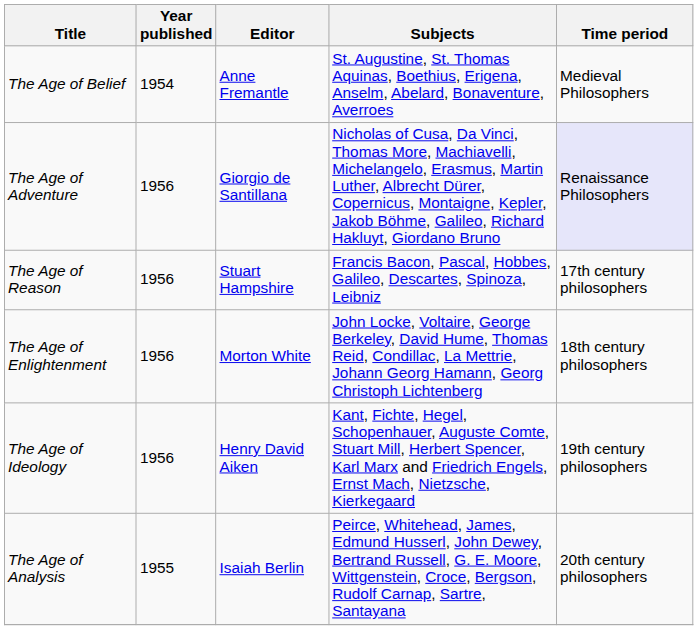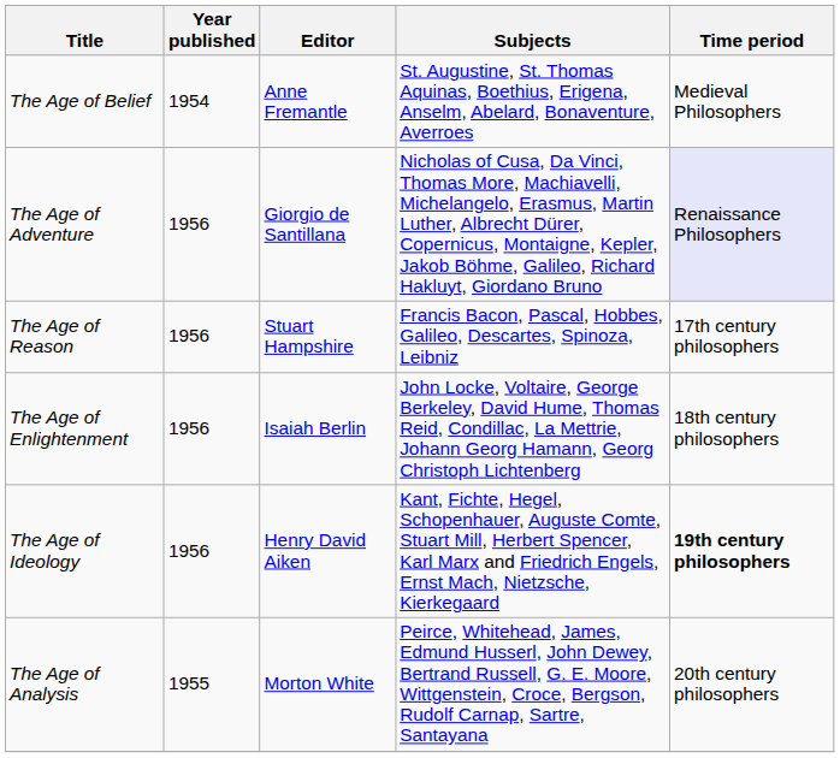The Age of Enlightenment | Editor: Morton White -> Isaiah Berlin
The Age of Ideology | Time period: normal -> bold
The Age of Analysis | Editor: Isaiah Berlin -> Morton White
